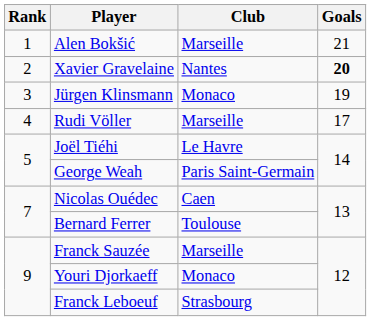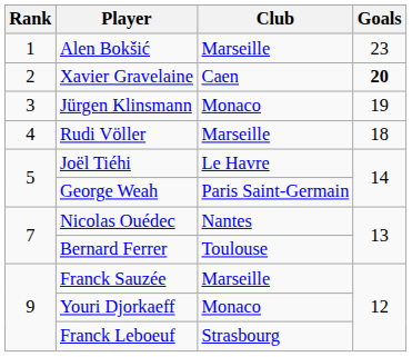Alen Bokšić | Goals: 21 -> 23
Xavier Gravelaine | Club: Nantes -> Caen
Rudi Völler | Goals: 17 -> 18
Nicolas Ouédec | Club: Caen -> Nantes
